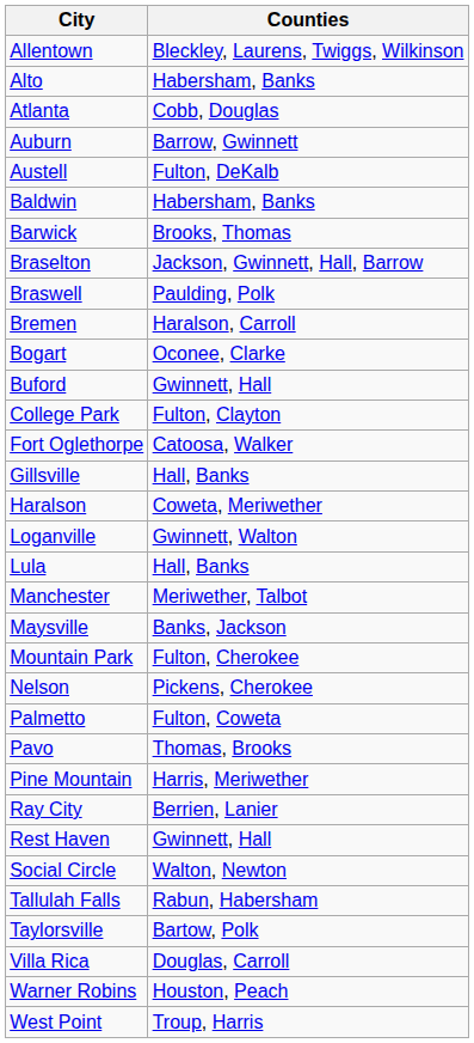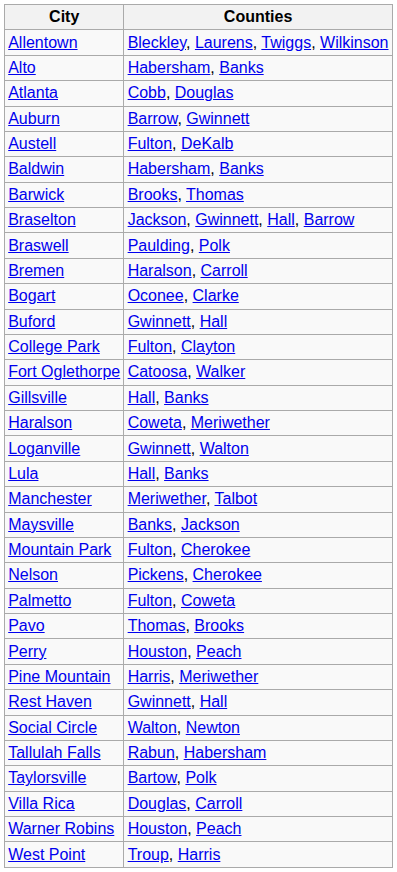+ row: Perry | Houston, Peach
- row: Ray City | Berrien, Lanier
